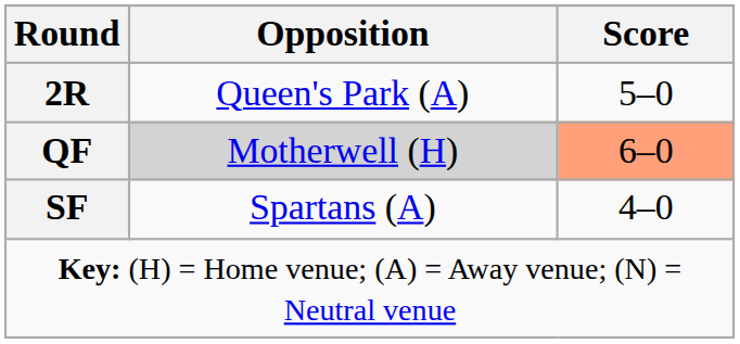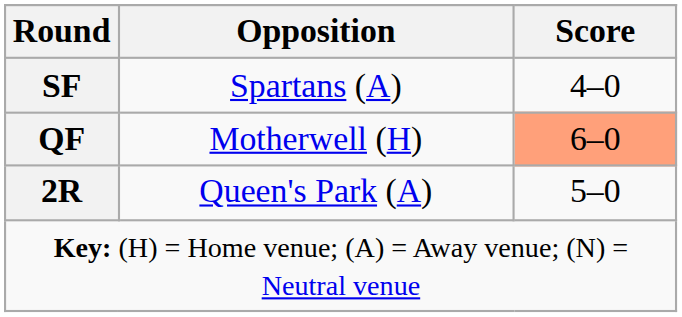rows swapped: 2R <-> SF
QF | Opposition: lightgrey background -> no background
